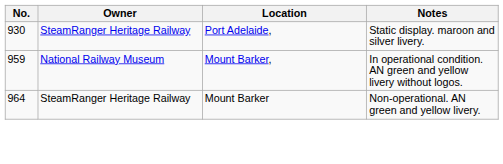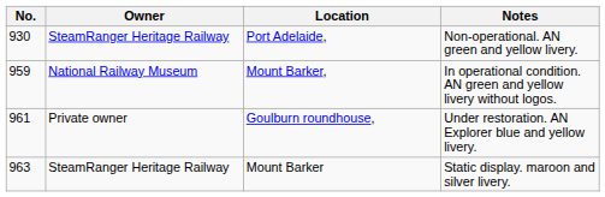Port Adelaide, | Notes: Static display. maroon and silver livery. -> Non-operational. AN green and yellow livery.
+ row: 961 | Private owner | Goulburn roundhouse, | Under restoration. AN Explorer blue and yellow livery.
Mount Barker | No.: 964 -> 963
Mount Barker | Notes: Non-operational. AN green and yellow livery. -> Static display. maroon and silver livery.
